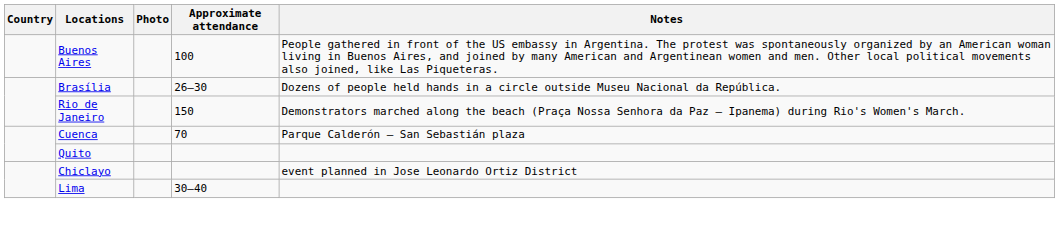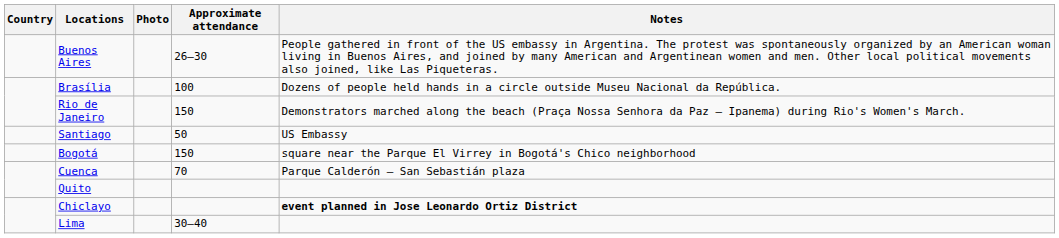Buenos Aires | Approximate attendance: 100 -> 26–30
Brasília | Approximate attendance: 26–30 -> 100
+ row: Santiago | 50 | US Embassy
+ row: Bogotá | 150 | square near the Parque El Virrey in Bogotá's Chico neighborhood
Chiclayo | Notes: normal -> bold
